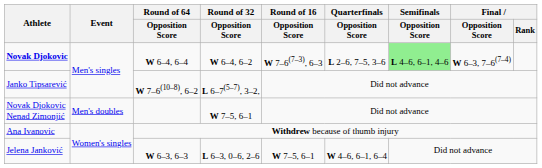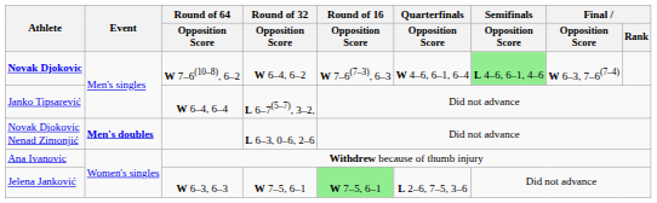Novak Djokovic | Round of 64 / Opposition Score: W 6–4, 6–4 -> W 7–6(10–8), 6–2
Novak Djokovic | Quarterfinals / Opposition Score: L 2–6, 7–5, 3–6 -> W 4–6, 6–1, 6–4
Janko Tipsarević | Round of 64 / Opposition Score: W 7–6(10–8), 6–2 -> W 6–4, 6–4
Novak Djokovic Nenad Zimonjić | Event: normal -> bold
Novak Djokovic Nenad Zimonjić | Round of 32 / Opposition Score: W 7–5, 6–1 -> L 6–3, 0–6, 2–6
Jelena Janković | Round of 32 / Opposition Score: L 6–3, 0–6, 2–6 -> W 7–5, 6–1
Jelena Janković | Round of 16 / Opposition Score: no background -> lightgreen background
Jelena Janković | Quarterfinals / Opposition Score: W 4–6, 6–1, 6–4 -> L 2–6, 7–5, 3–6
